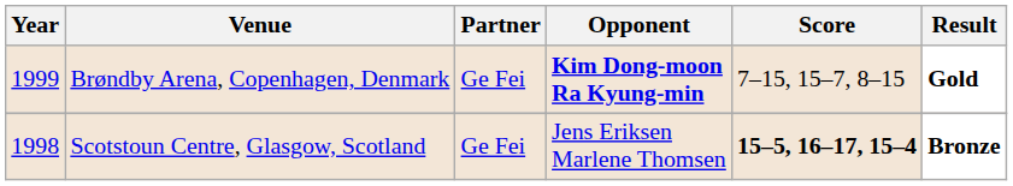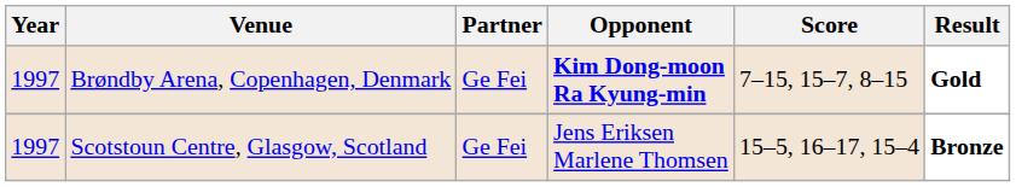Brøndby Arena, Copenhagen, Denmark | Year: 1999 -> 1997
Scotstoun Centre, Glasgow, Scotland | Year: 1998 -> 1997
Scotstoun Centre, Glasgow, Scotland | Score: bold -> normal
